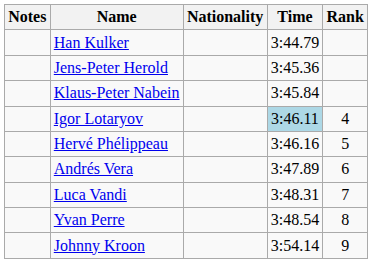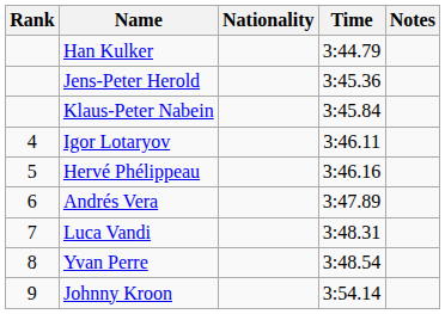columns swapped: Rank <-> Notes
Igor Lotaryov | Time: lightblue background -> no background
